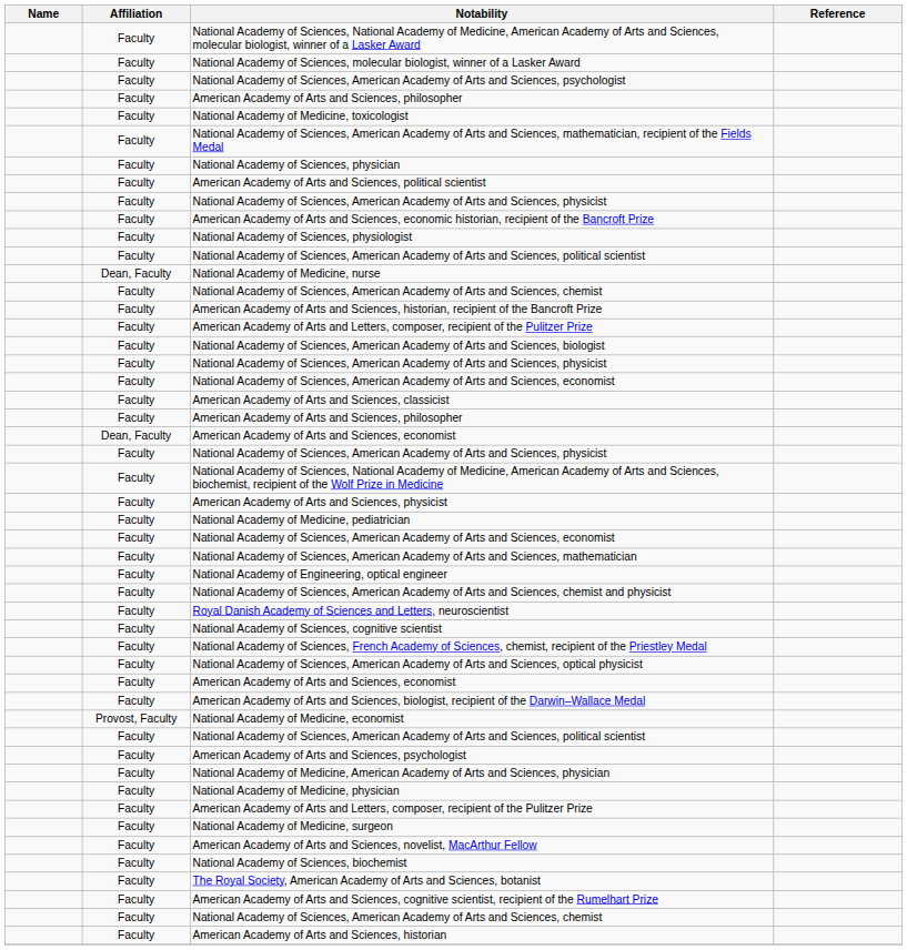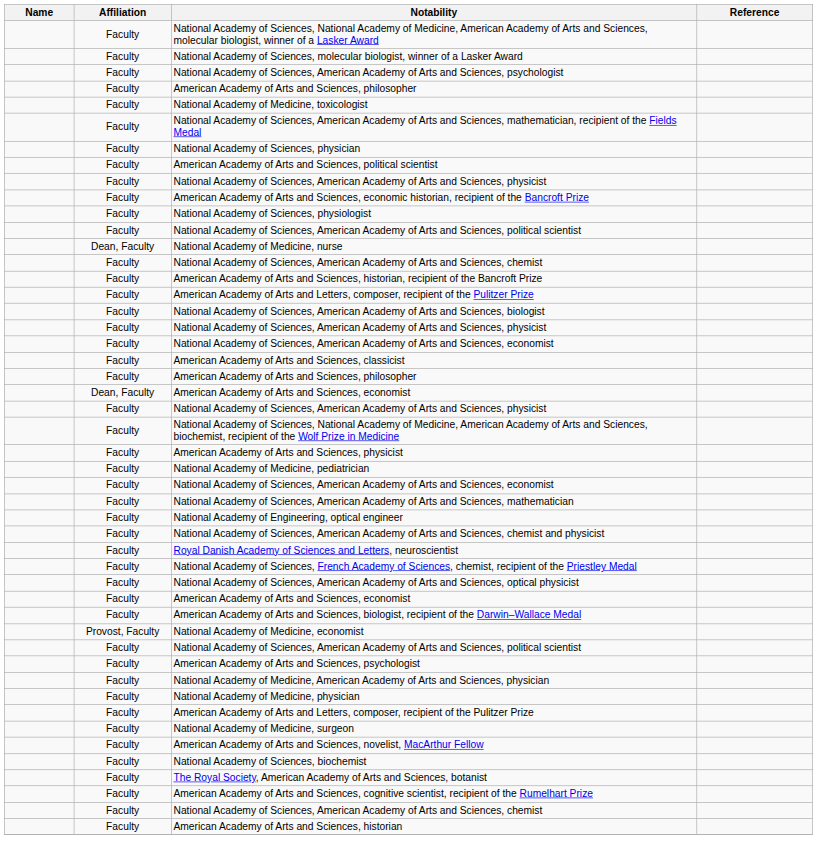- row: Faculty | National Academy of Sciences, cognitive scientist
